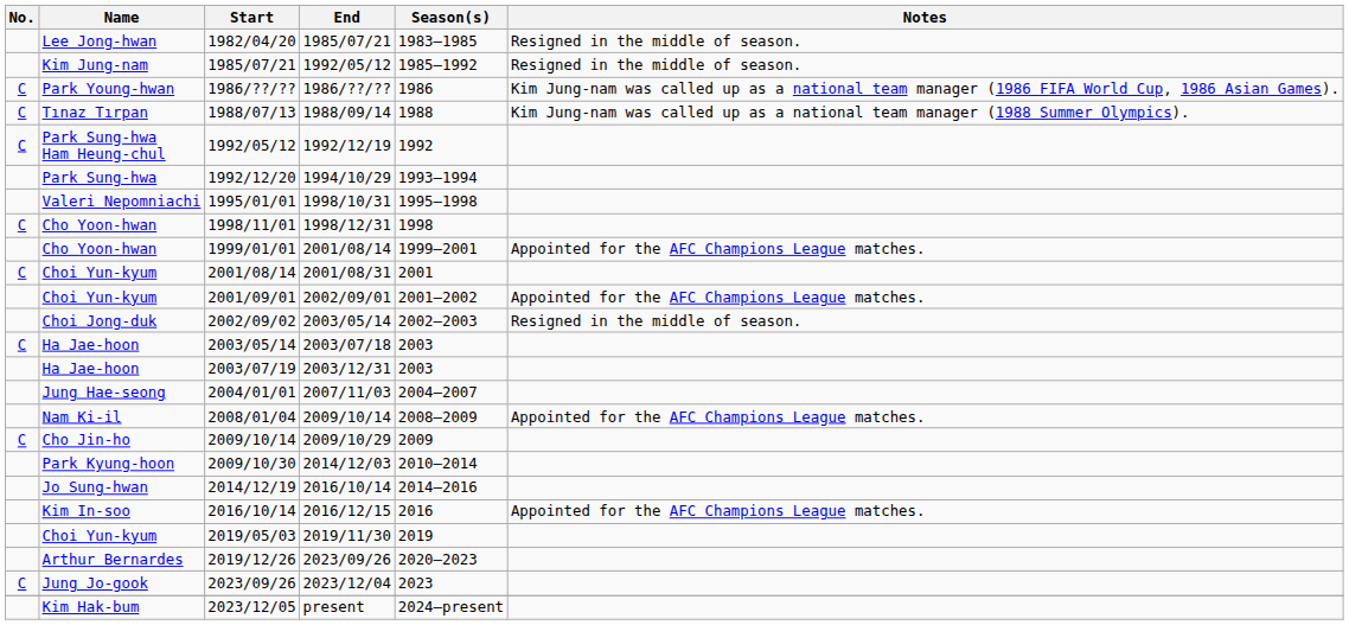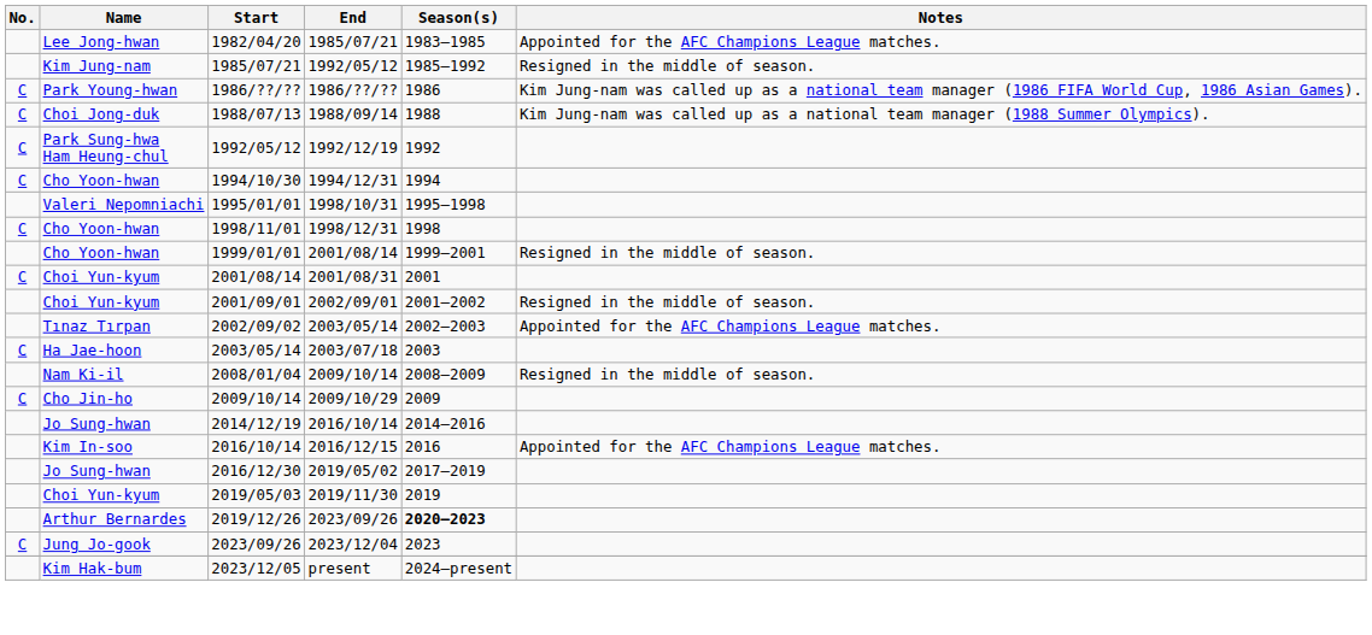1982/04/20 | Notes: Resigned in the middle of season. -> Appointed for the AFC Champions League matches.
1988/07/13 | Name: Tınaz Tırpan -> Choi Jong-duk
- row: Park Sung-hwa | 1992/12/20 | 1994/10/29 | 1993–1994
+ row: C | Cho Yoon-hwan | 1994/10/30 | 1994/12/31 | 1994
1999/01/01 | Notes: Appointed for the AFC Champions League matches. -> Resigned in the middle of season.
2001/09/01 | Notes: Appointed for the AFC Champions League matches. -> Resigned in the middle of season.
2002/09/02 | Name: Choi Jong-duk -> Tınaz Tırpan
2002/09/02 | Notes: Resigned in the middle of season. -> Appointed for the AFC Champions League matches.
- row: Ha Jae-hoon | 2003/07/19 | 2003/12/31 | 2003
- row: Jung Hae-seong | 2004/01/01 | 2007/11/03 | 2004–2007
2008/01/04 | Notes: Appointed for the AFC Champions League matches. -> Resigned in the middle of season.
- row: Park Kyung-hoon | 2009/10/30 | 2014/12/03 | 2010–2014
+ row: Jo Sung-hwan | 2016/12/30 | 2019/05/02 | 2017–2019
2019/12/26 | Season(s): normal -> bold
